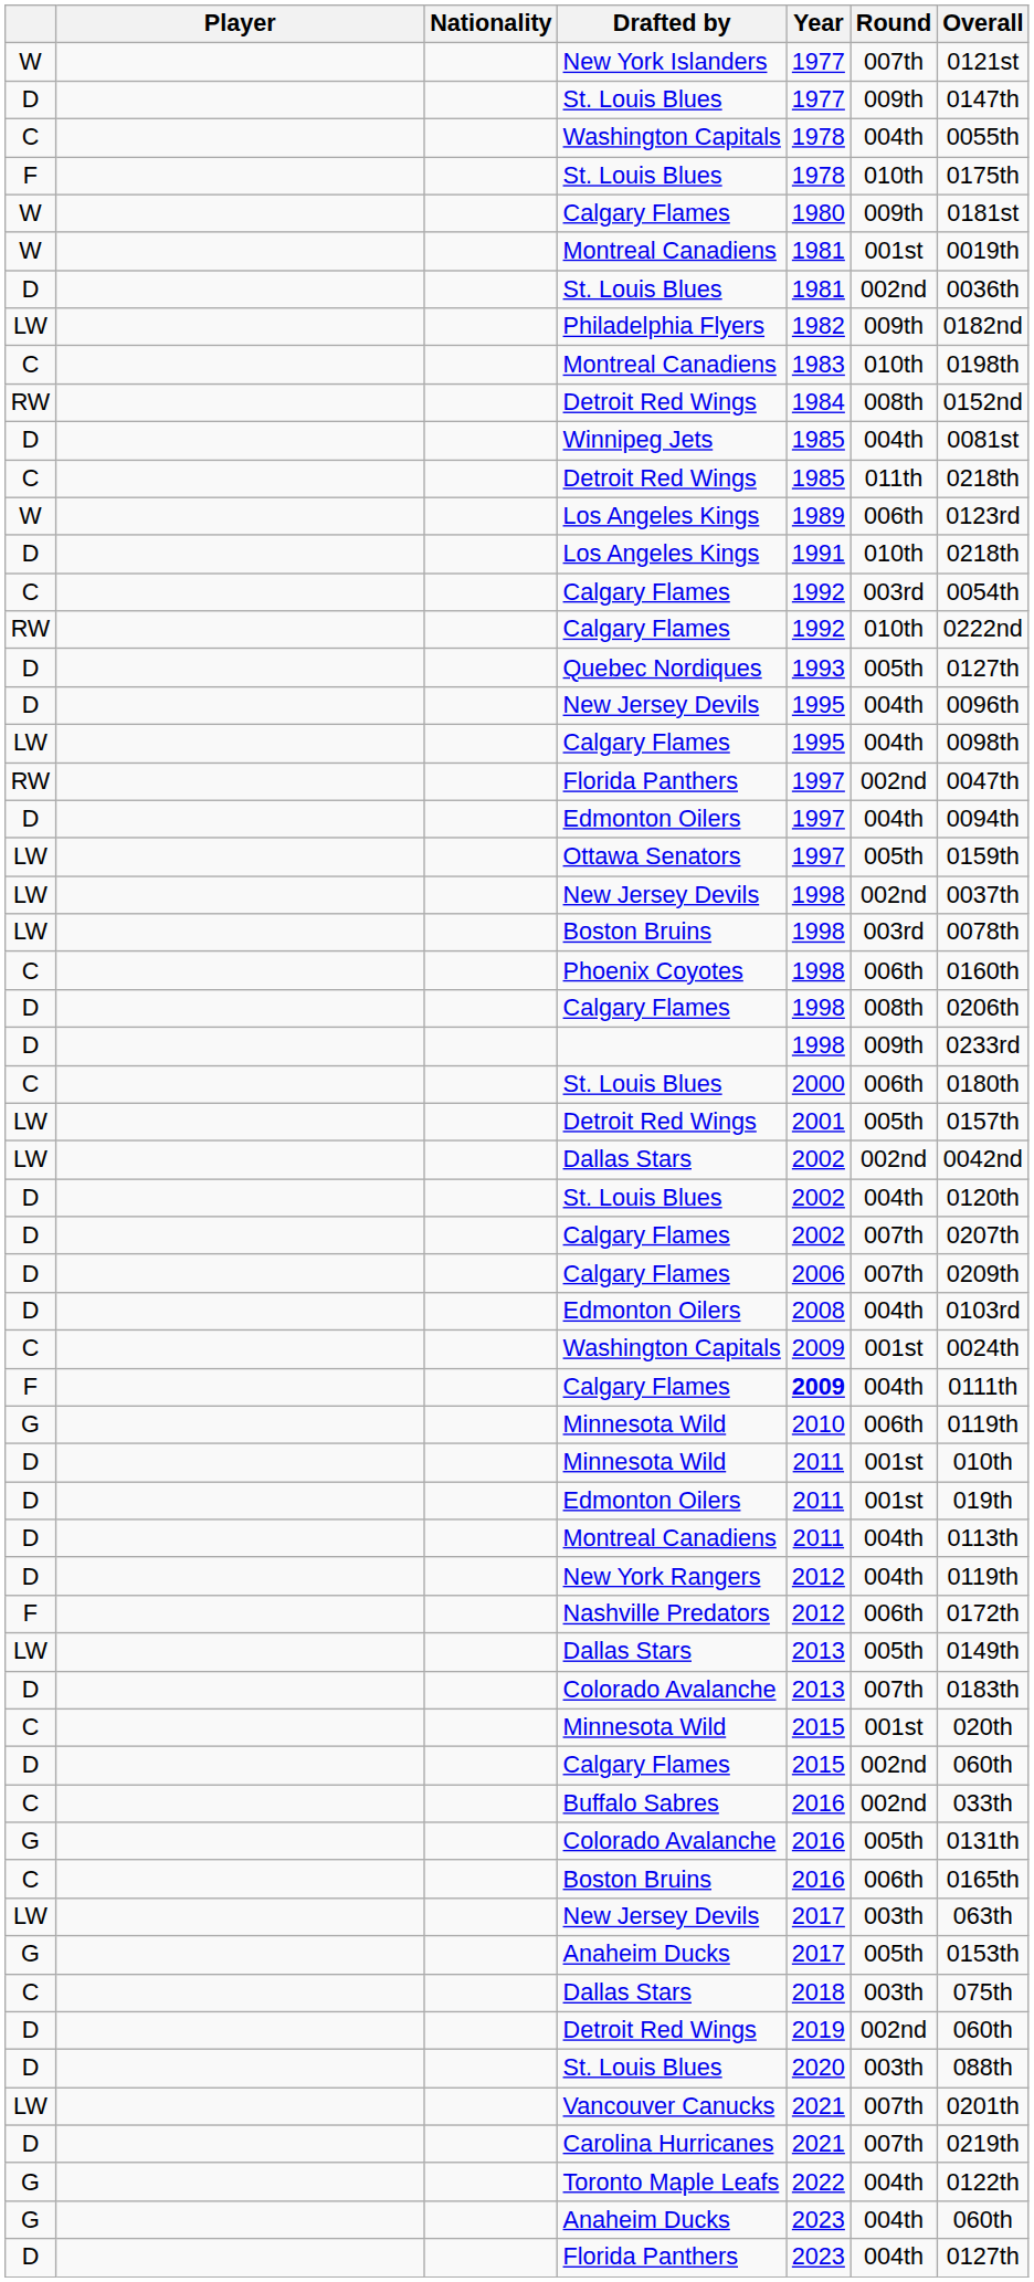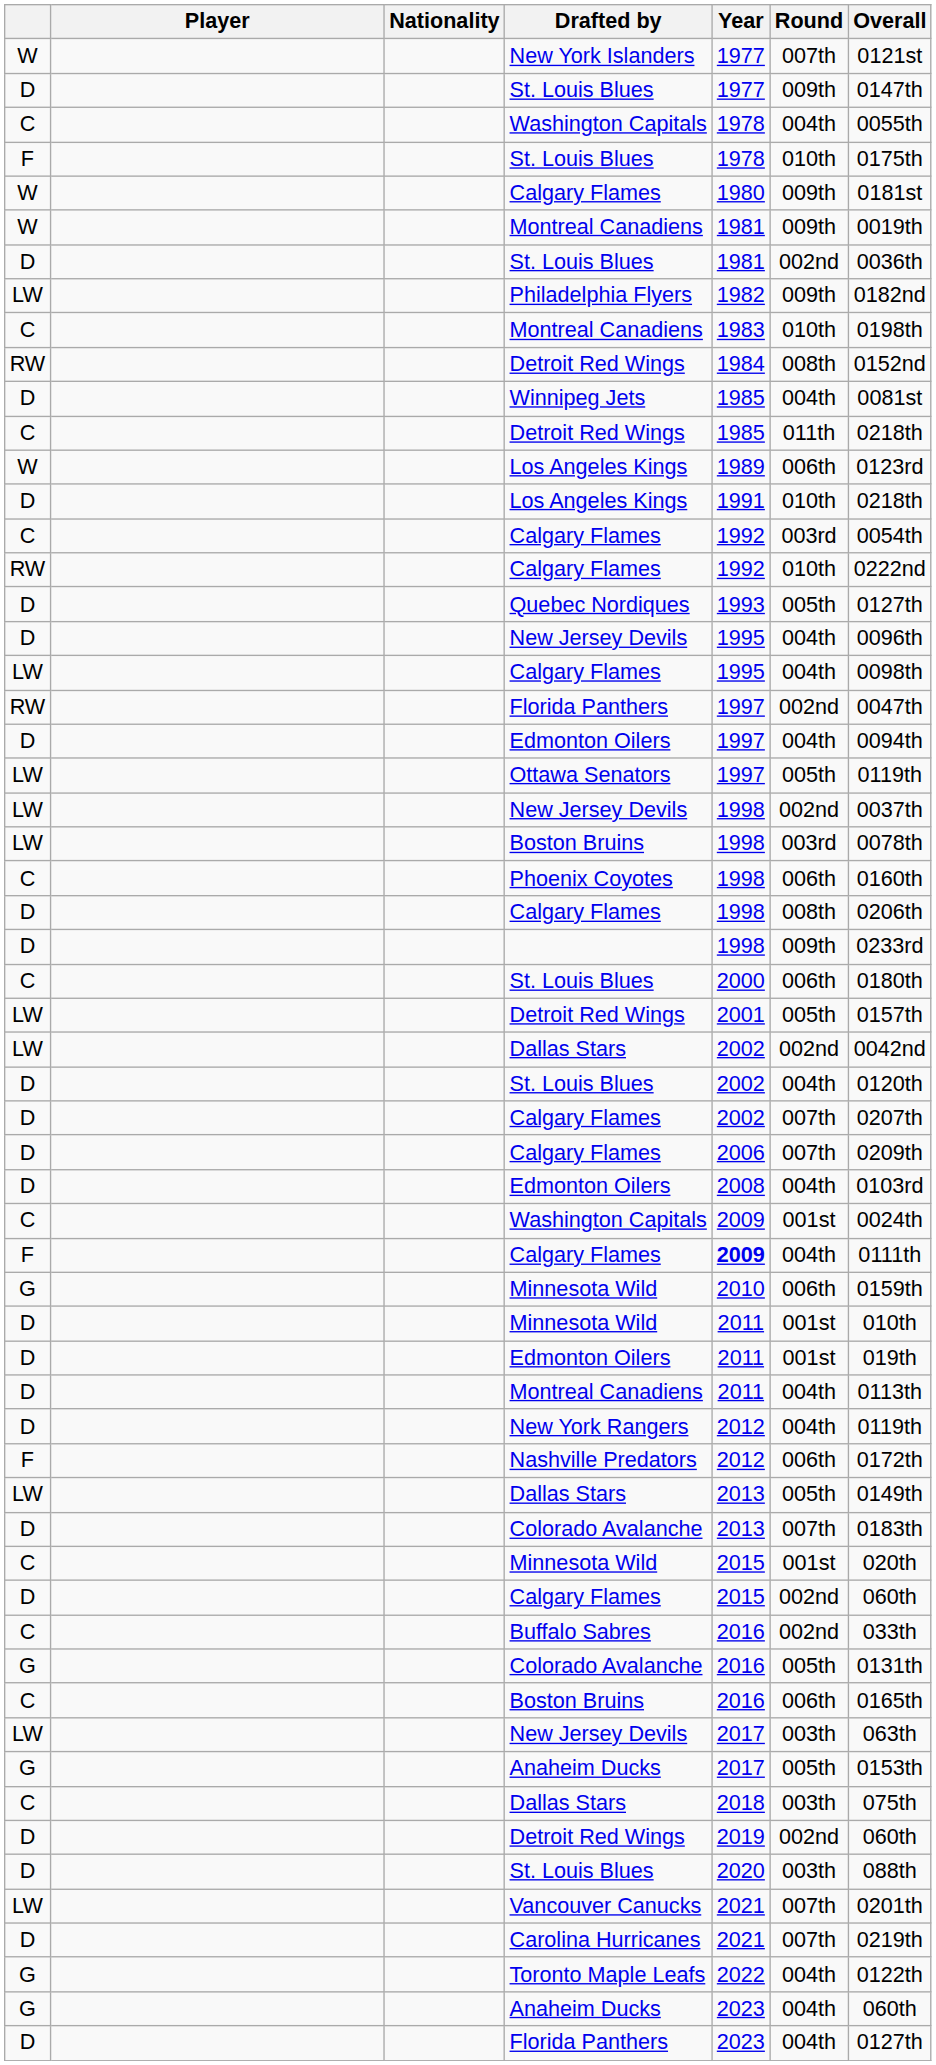W / Montreal Canadiens | Round: 001st -> 009th
Ottawa Senators | Overall: 0159th -> 0119th
G / Minnesota Wild | Overall: 0119th -> 0159th
